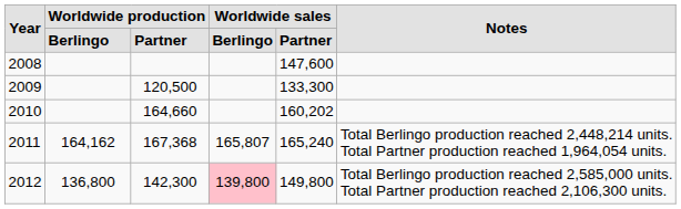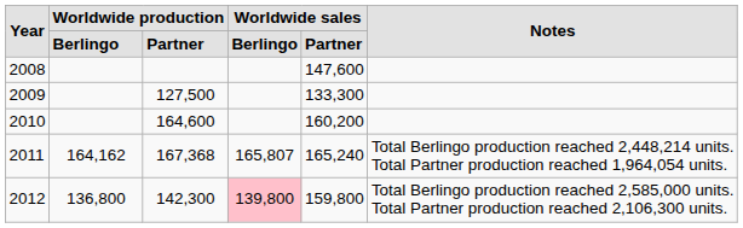2009 | column 3: 120,500 -> 127,500
2010 | column 3: 164,660 -> 164,600
2010 | column 5: 160,202 -> 160,200
2012 | column 5: 149,800 -> 159,800
